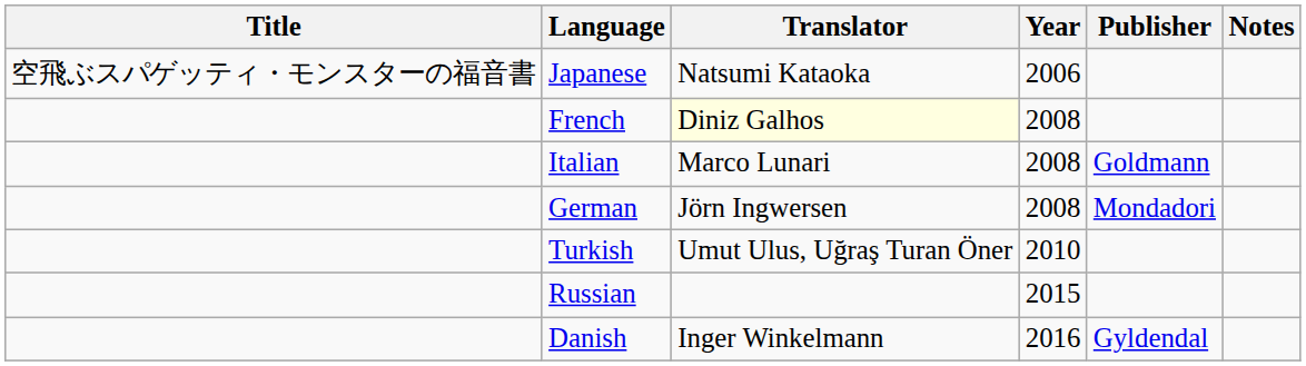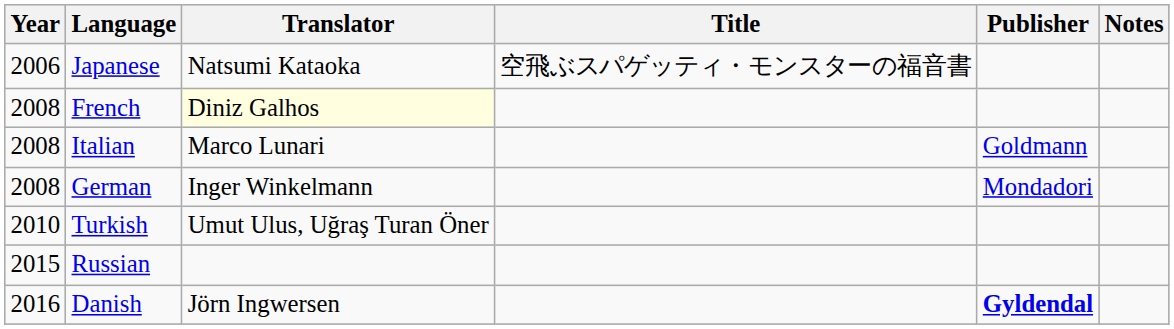columns swapped: Year <-> Title
German | Translator: Jörn Ingwersen -> Inger Winkelmann
Danish | Translator: Inger Winkelmann -> Jörn Ingwersen
Danish | Publisher: normal -> bold
